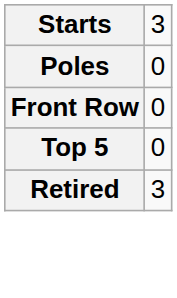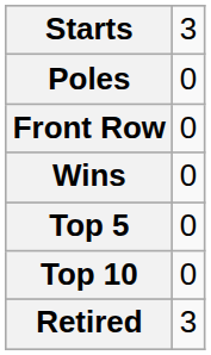+ row: Wins | 0
+ row: Top 10 | 0
